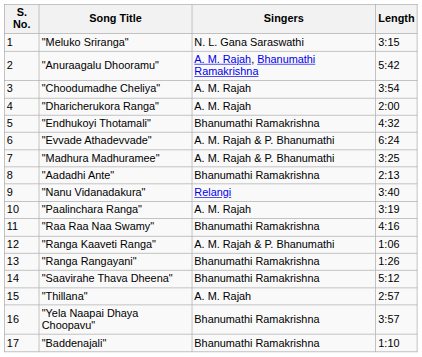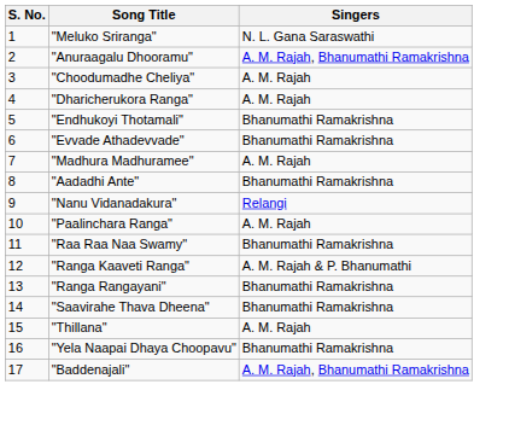- column: Length | 3:15 | 5:42 | 3:54 | 2:00 | 4:32 | 6:24 | 3:25 | 2:13 | 3:40 | 3:19 | 4:16 | 1:06 | 1:26 | 5:12 | 2:57 | 3:57 | 1:10
"Evvade Athadevvade" | Singers: A. M. Rajah & P. Bhanumathi -> Bhanumathi Ramakrishna
"Madhura Madhuramee" | Singers: A. M. Rajah & P. Bhanumathi -> A. M. Rajah
"Baddenajali" | Singers: Bhanumathi Ramakrishna -> A. M. Rajah, Bhanumathi Ramakrishna
